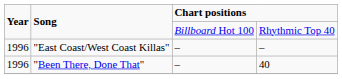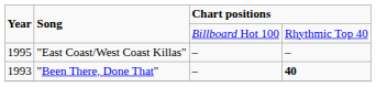"East Coast/West Coast Killas" | Year: 1996 -> 1995
"Been There, Done That" | Year: 1996 -> 1993
"Been There, Done That" | column 4: normal -> bold
